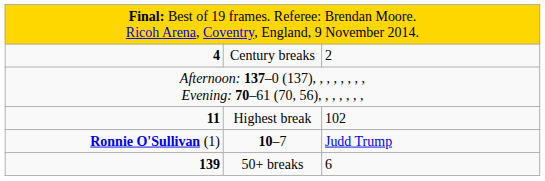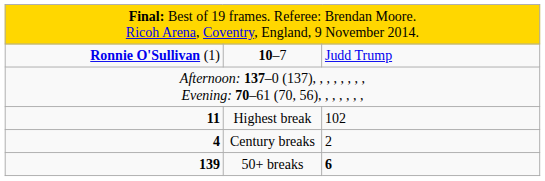rows swapped: 10–7 <-> Century breaks
50+ breaks | column 3: normal -> bold
